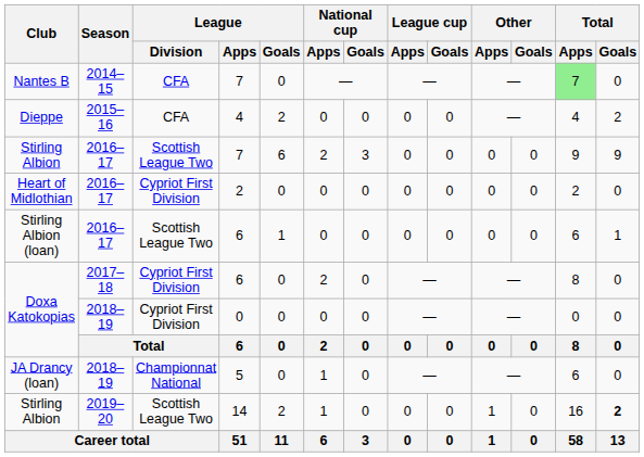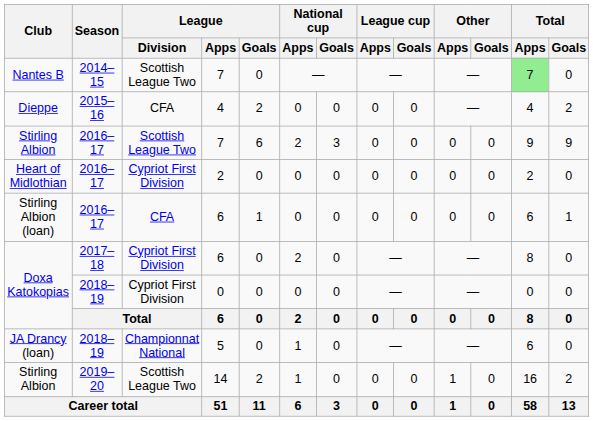Nantes B | League / Division: CFA -> Scottish League Two
Stirling Albion (loan) | League / Division: Scottish League Two -> CFA
Stirling Albion / 14 | Total / Goals: bold -> normal
